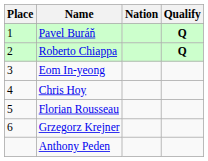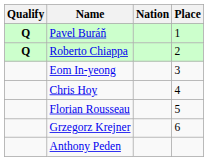columns swapped: Place <-> Qualify
